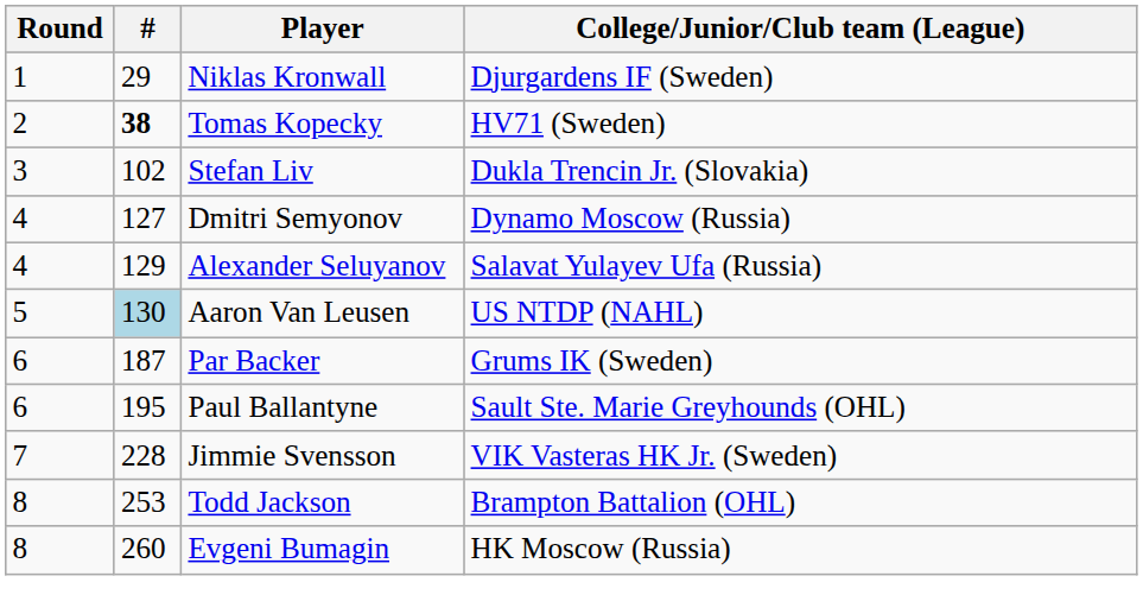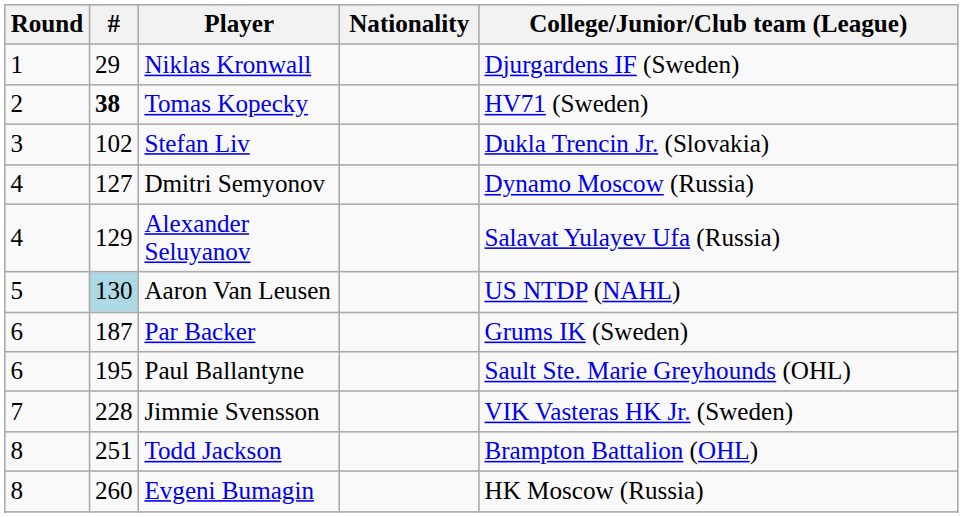+ column: Nationality
Todd Jackson | #: 253 -> 251
